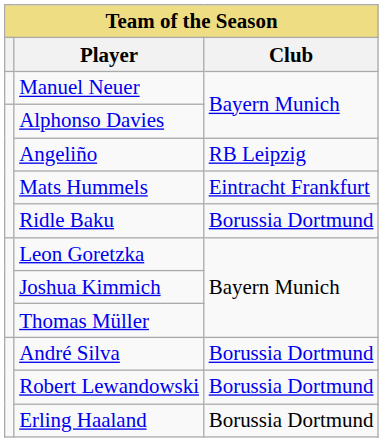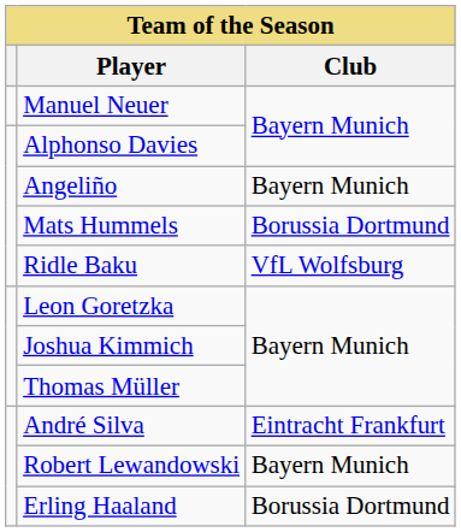Angeliño | Club: RB Leipzig -> Bayern Munich
Mats Hummels | Club: Eintracht Frankfurt -> Borussia Dortmund
Ridle Baku | Club: Borussia Dortmund -> VfL Wolfsburg
André Silva | Club: Borussia Dortmund -> Eintracht Frankfurt
Robert Lewandowski | Club: Borussia Dortmund -> Bayern Munich
